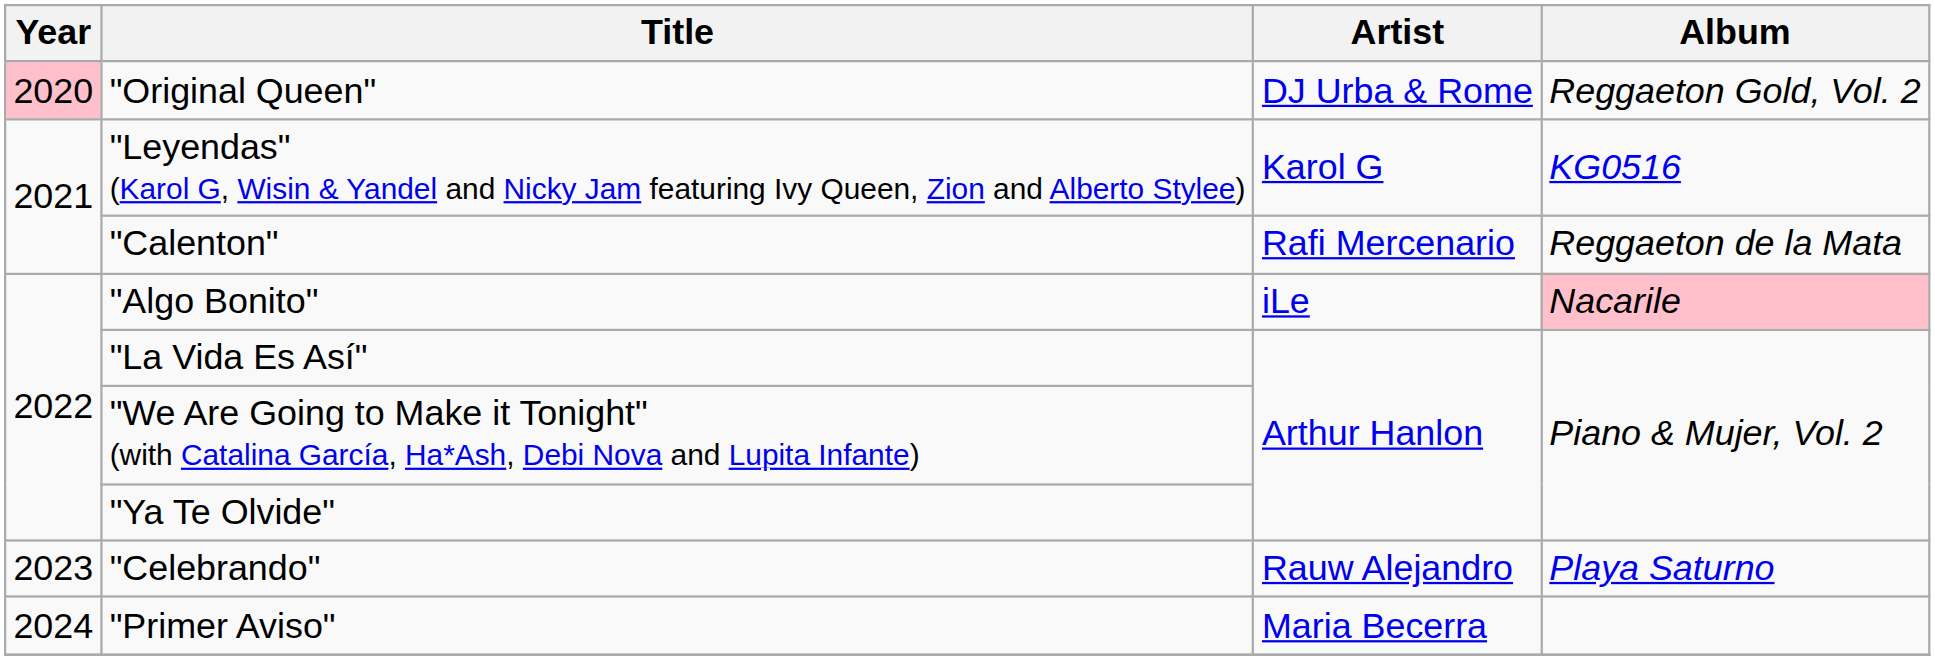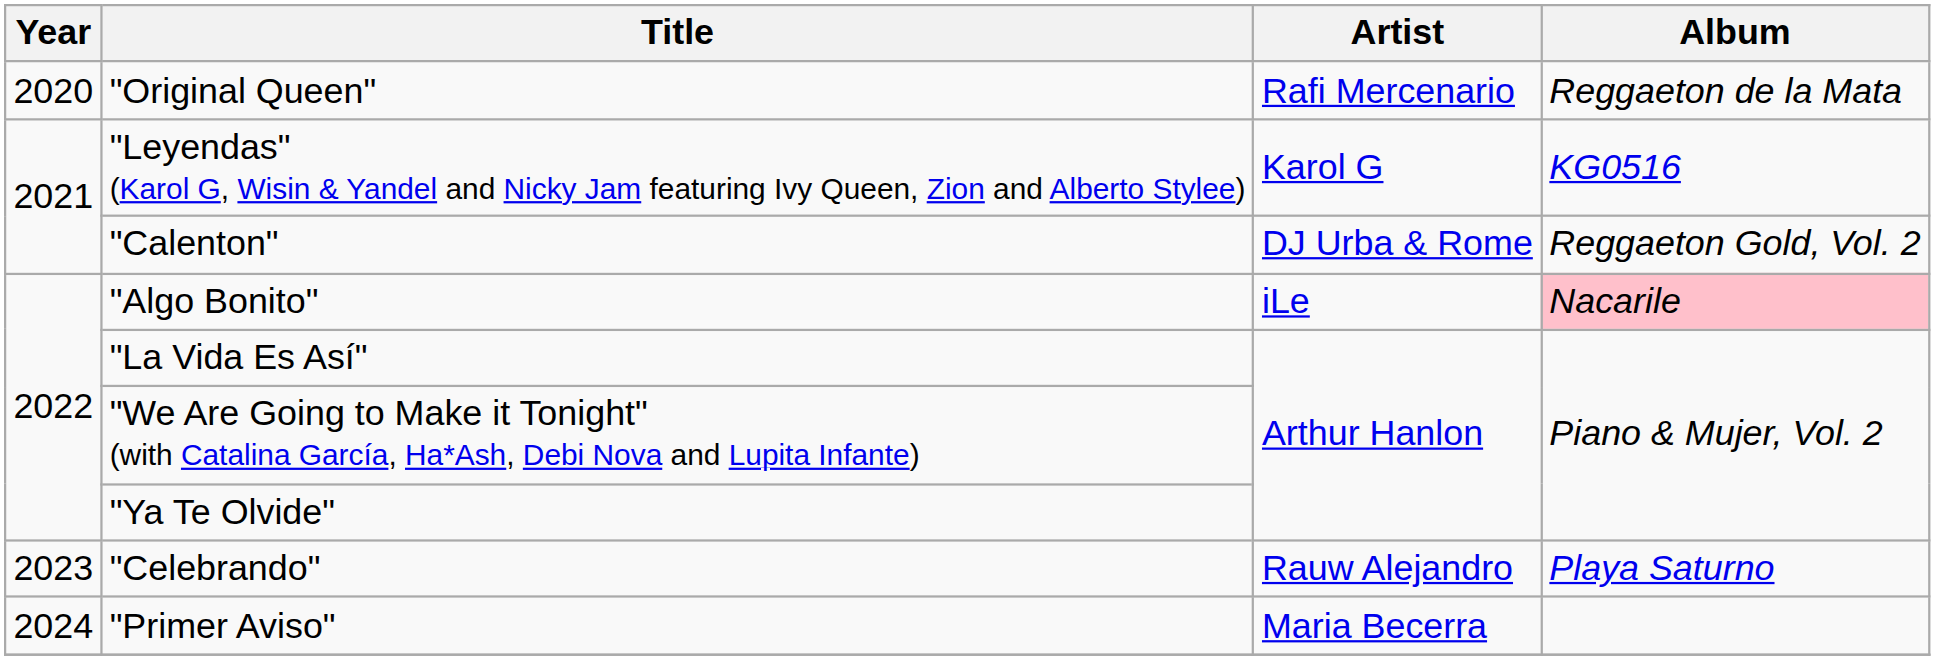"Original Queen" | Year: pink background -> no background
"Original Queen" | Artist: DJ Urba & Rome -> Rafi Mercenario
"Original Queen" | Album: Reggaeton Gold, Vol. 2 -> Reggaeton de la Mata
"Calenton" | Artist: Rafi Mercenario -> DJ Urba & Rome
"Calenton" | Album: Reggaeton de la Mata -> Reggaeton Gold, Vol. 2
